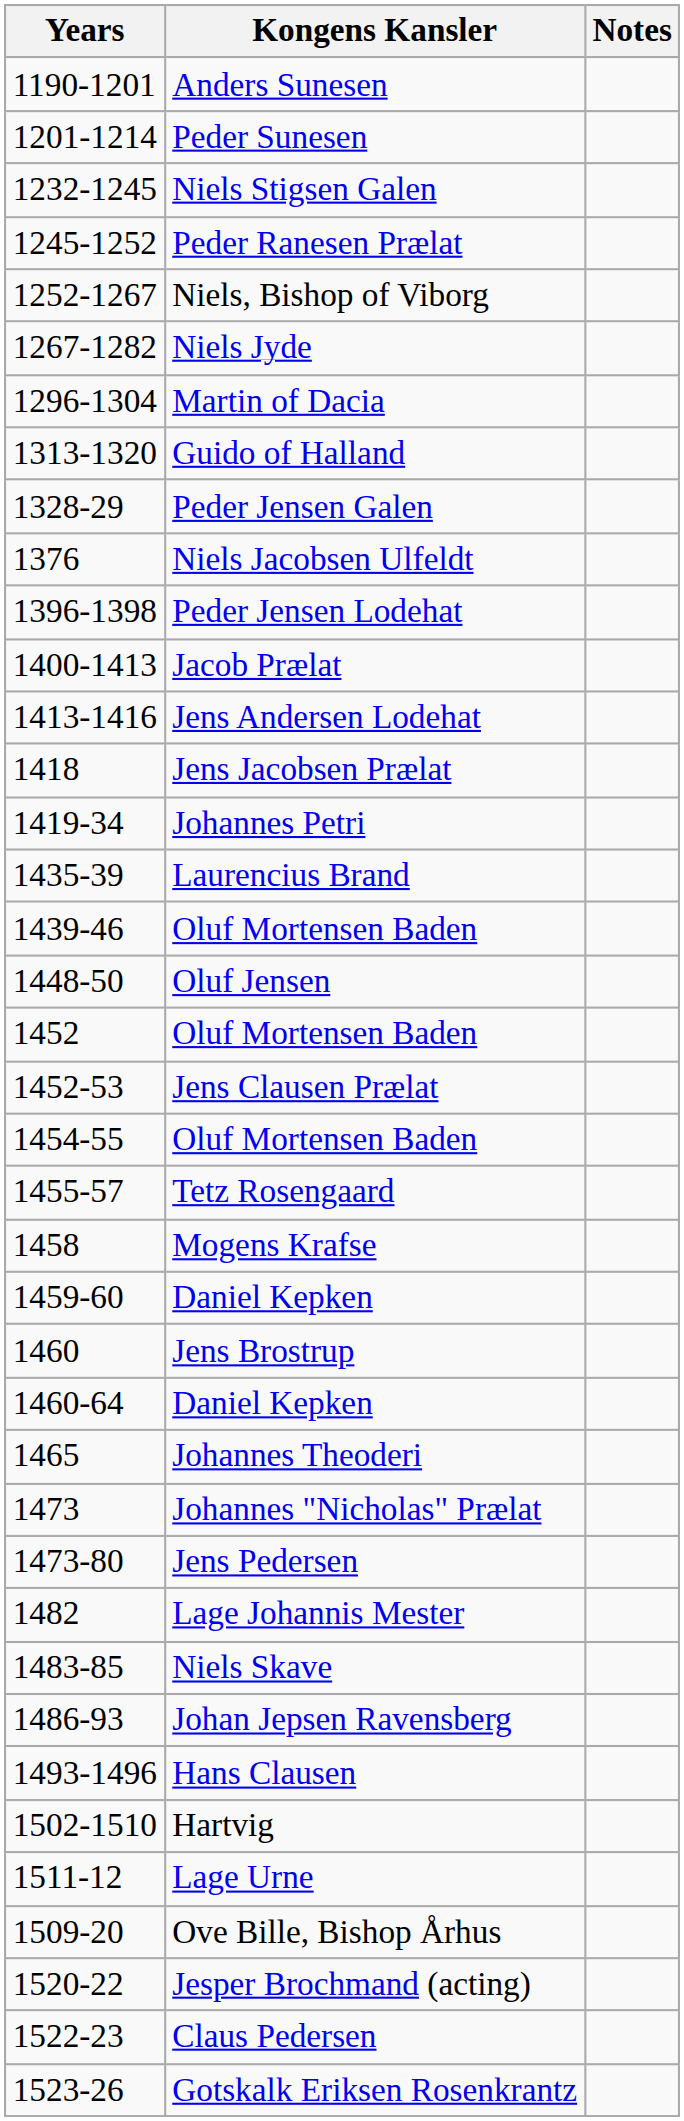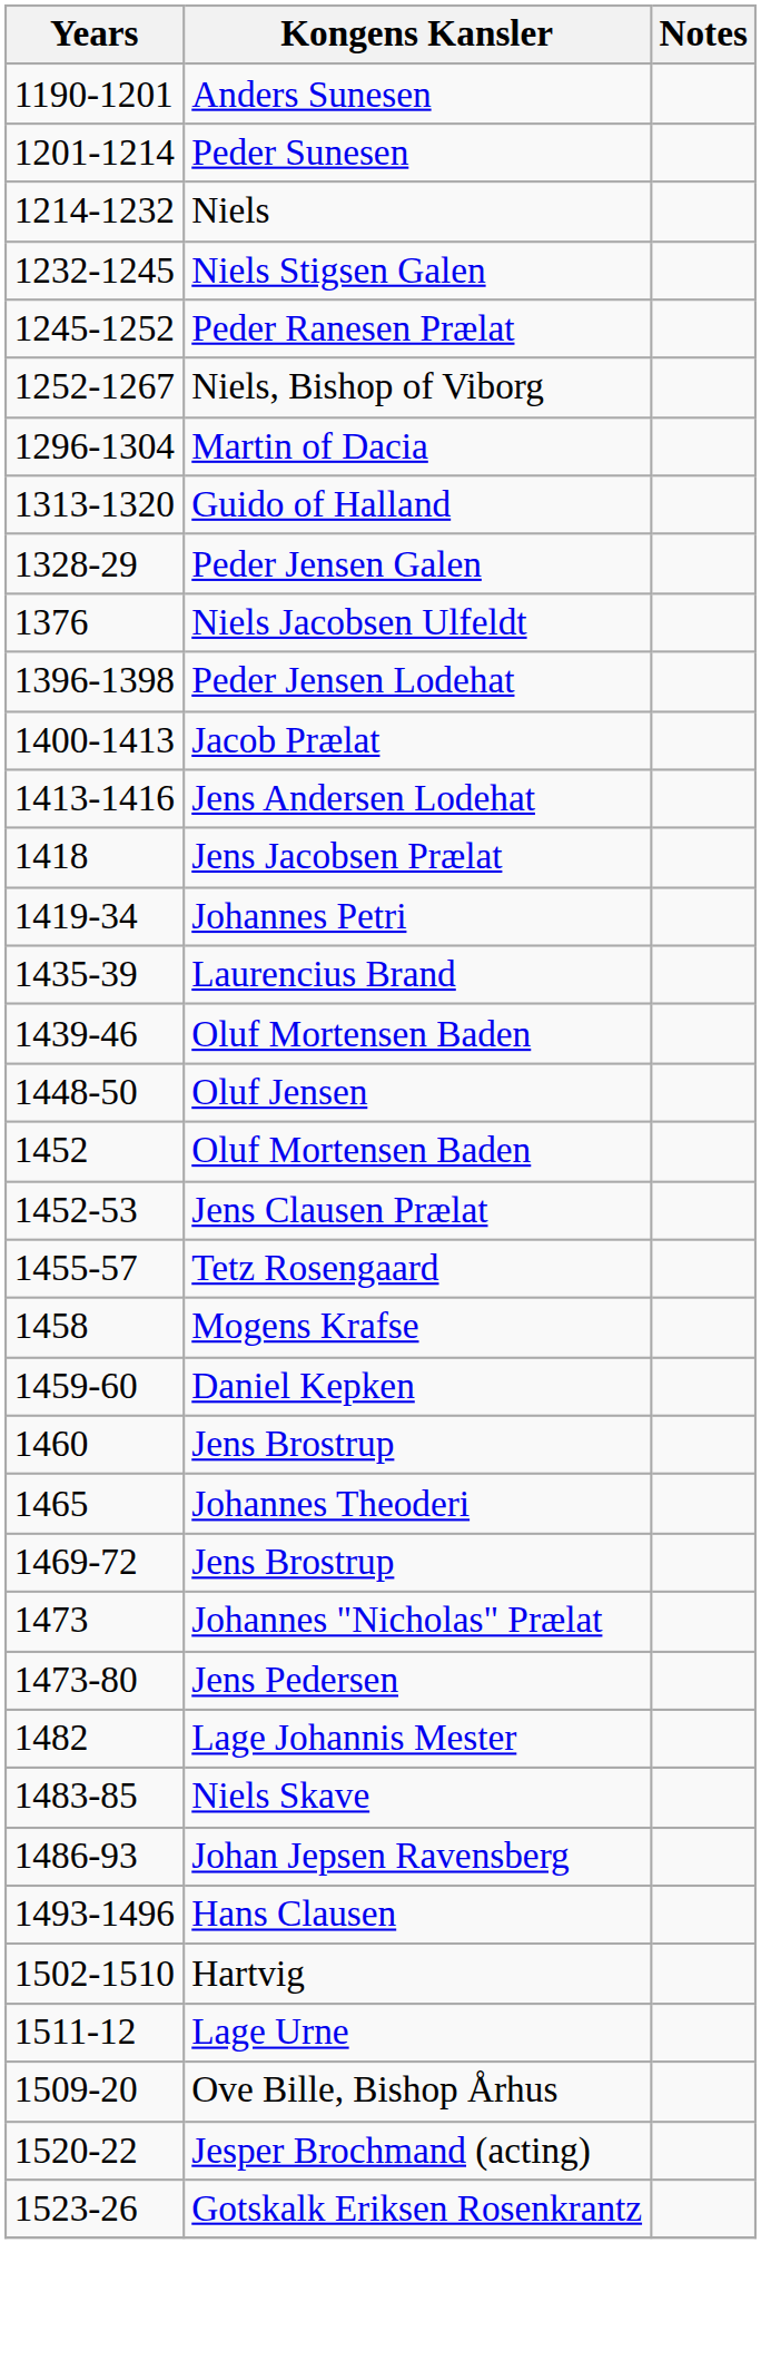+ row: 1214-1232 | Niels
- row: 1267-1282 | Niels Jyde
- row: 1454-55 | Oluf Mortensen Baden
- row: 1460-64 | Daniel Kepken
+ row: 1469-72 | Jens Brostrup
- row: 1522-23 | Claus Pedersen
